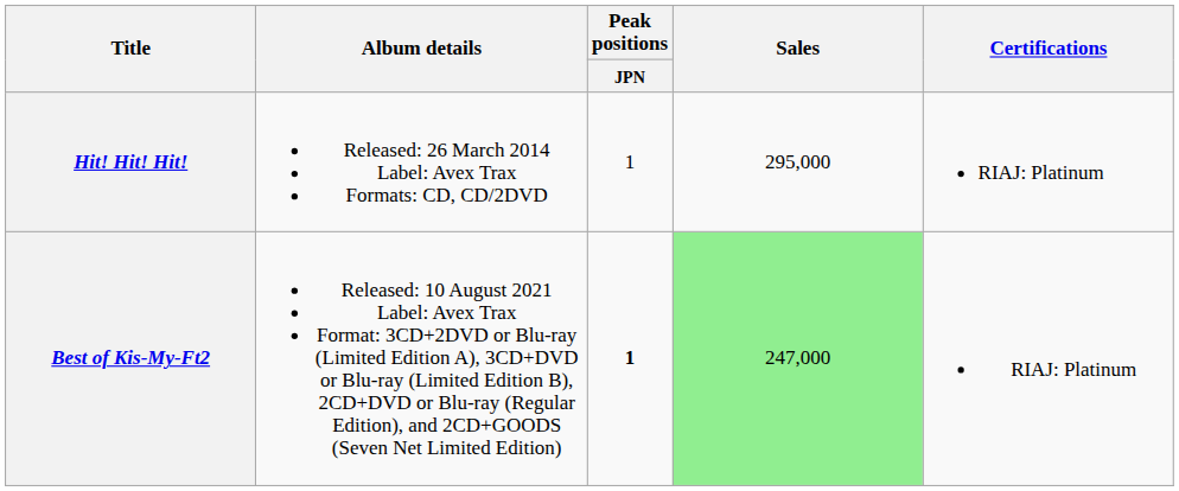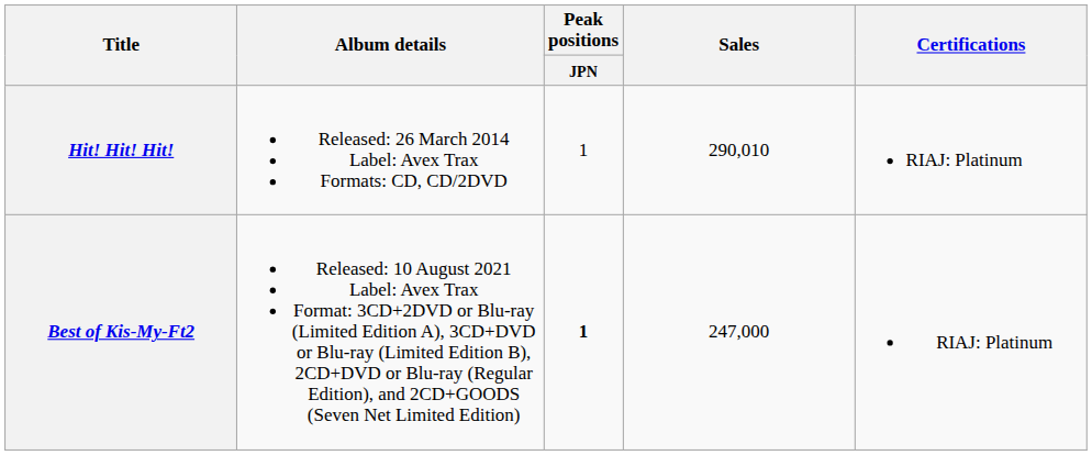Hit! Hit! Hit! | Sales: 295,000 -> 290,010
Best of Kis-My-Ft2 | Sales: lightgreen background -> no background
